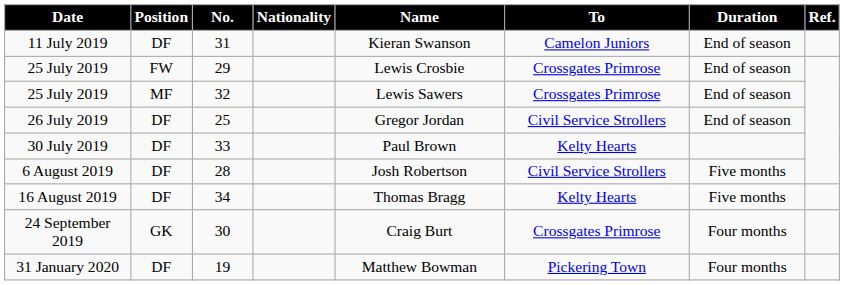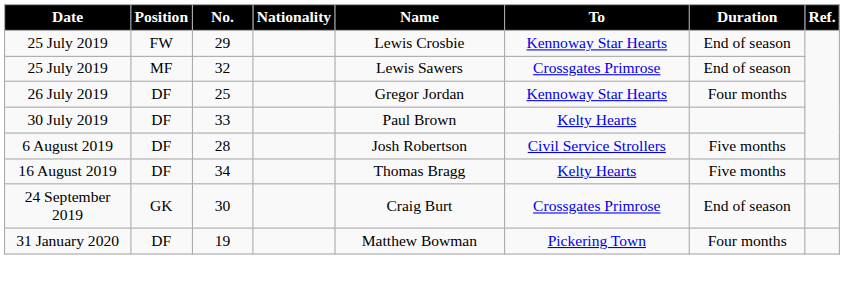- row: 11 July 2019 | DF | 31 | Kieran Swanson | Camelon Juniors | End of season
29 | To: Crossgates Primrose -> Kennoway Star Hearts
25 | To: Civil Service Strollers -> Kennoway Star Hearts
25 | Duration: End of season -> Four months
30 | Duration: Four months -> End of season
